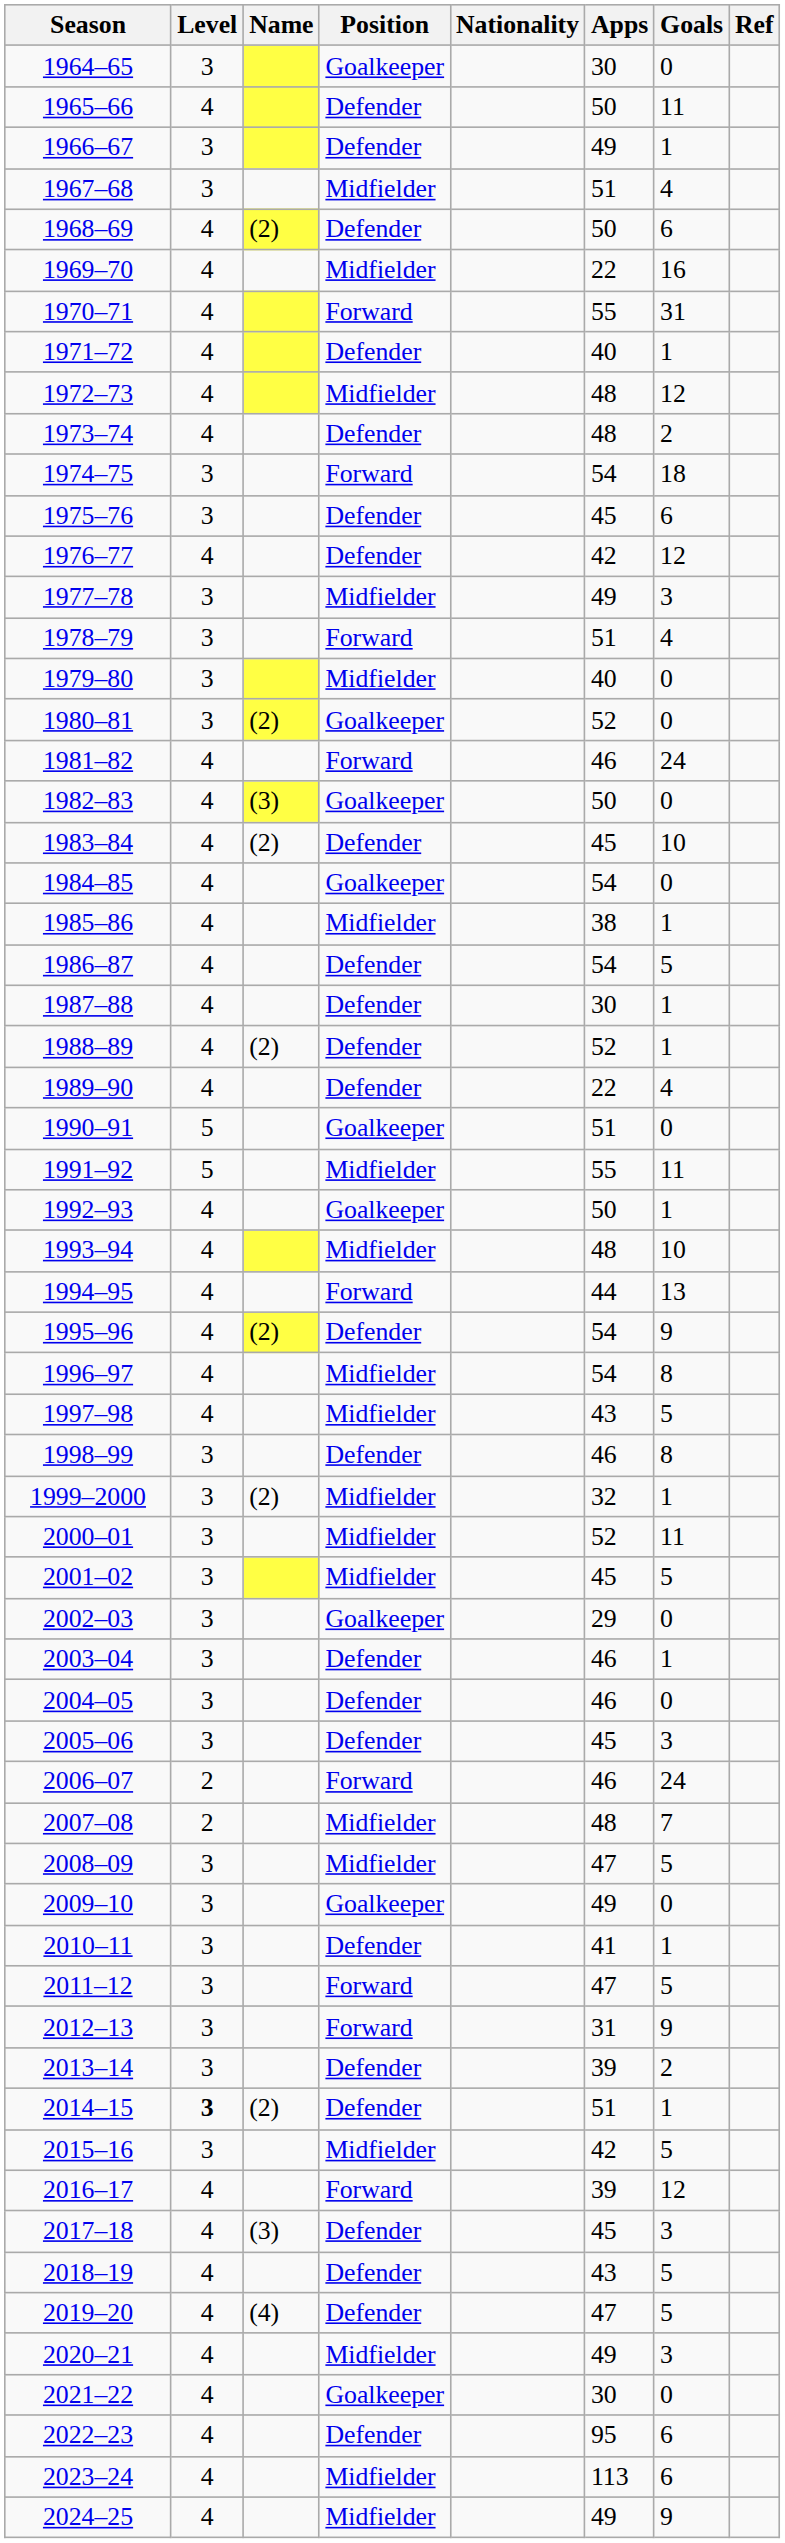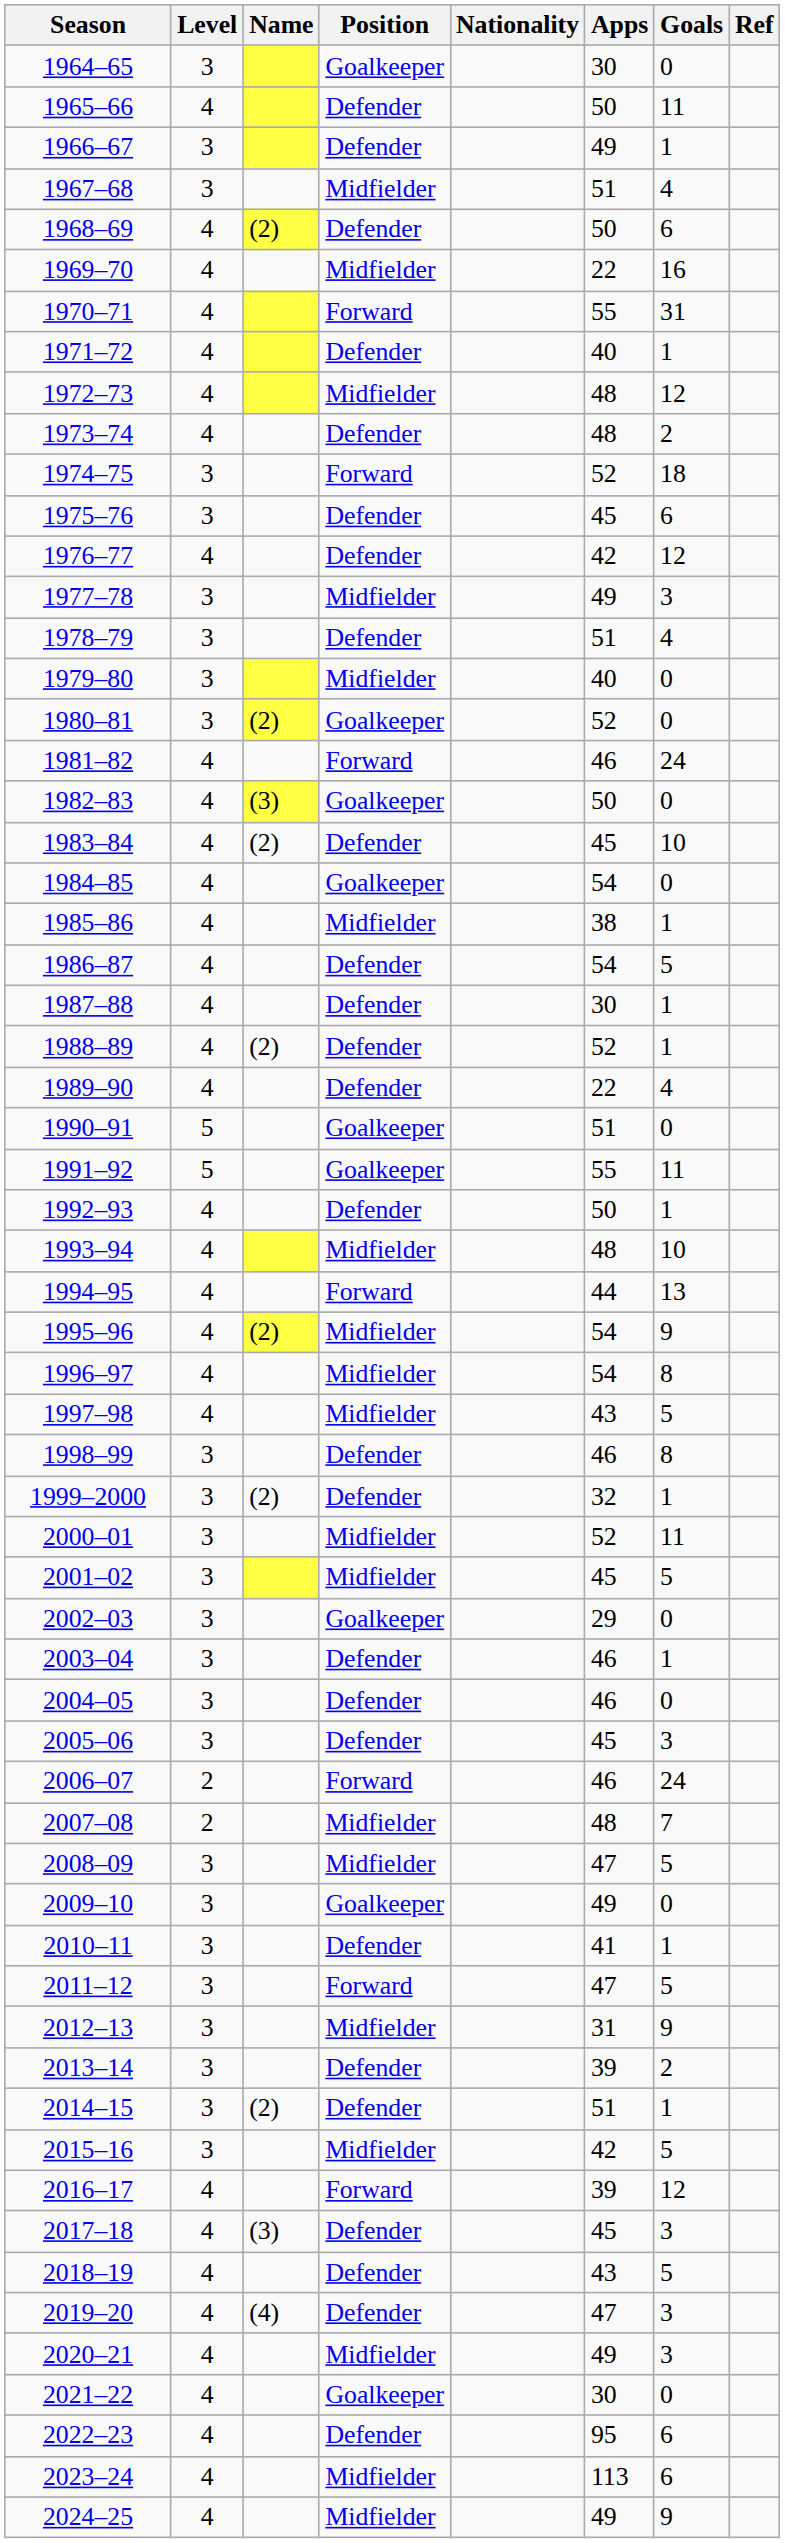1974–75 | Apps: 54 -> 52
1978–79 | Position: Forward -> Defender
1991–92 | Position: Midfielder -> Goalkeeper
1992–93 | Position: Goalkeeper -> Defender
1995–96 | Position: Defender -> Midfielder
1999–2000 | Position: Midfielder -> Defender
2012–13 | Position: Forward -> Midfielder
2014–15 | Level: bold -> normal
2019–20 | Goals: 5 -> 3
